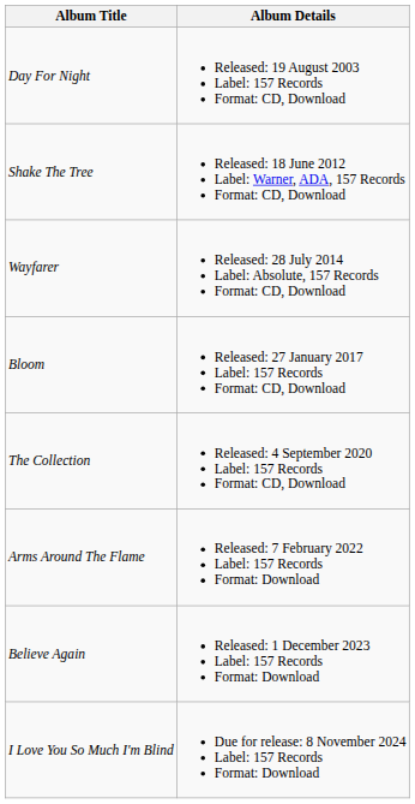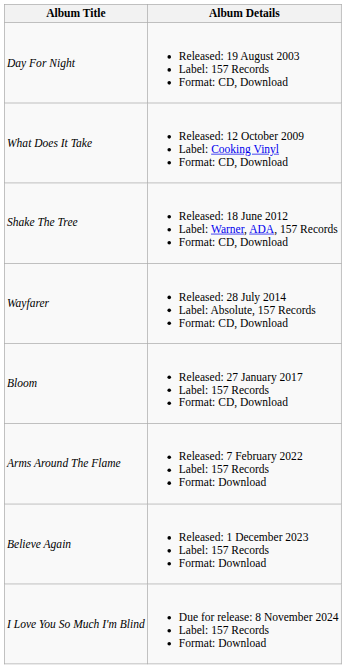+ row: What Does It Take | Released: 12 October 2009 Label: Cooking Vinyl Format: CD, Download
- row: The Collection | Released: 4 September 2020 Label: 157 Records Format: CD, Download
